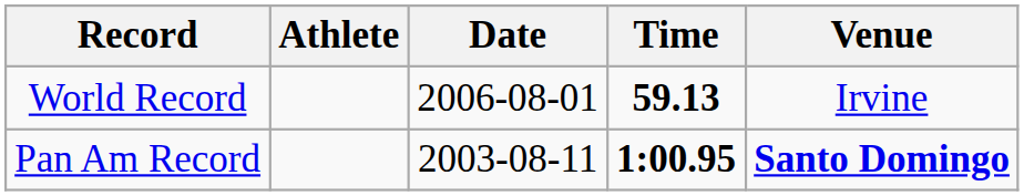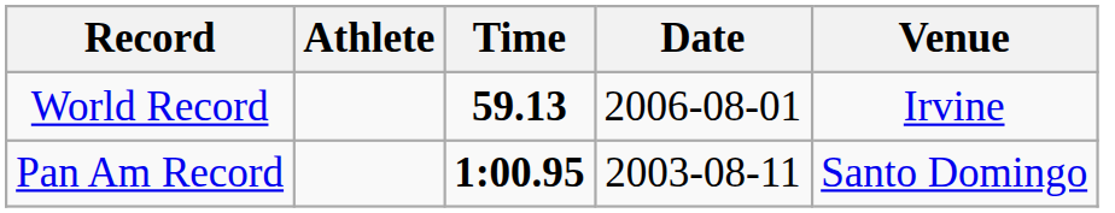columns swapped: Time <-> Date
Pan Am Record | Venue: bold -> normal
